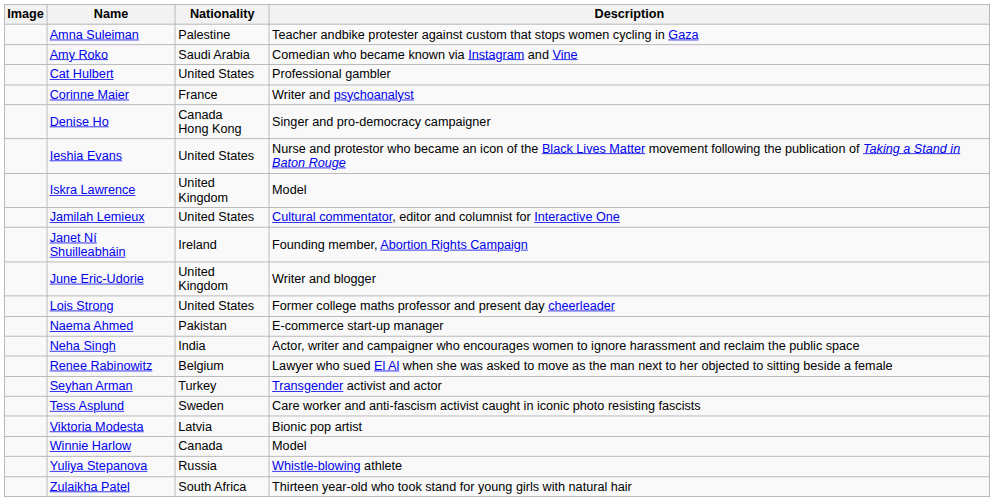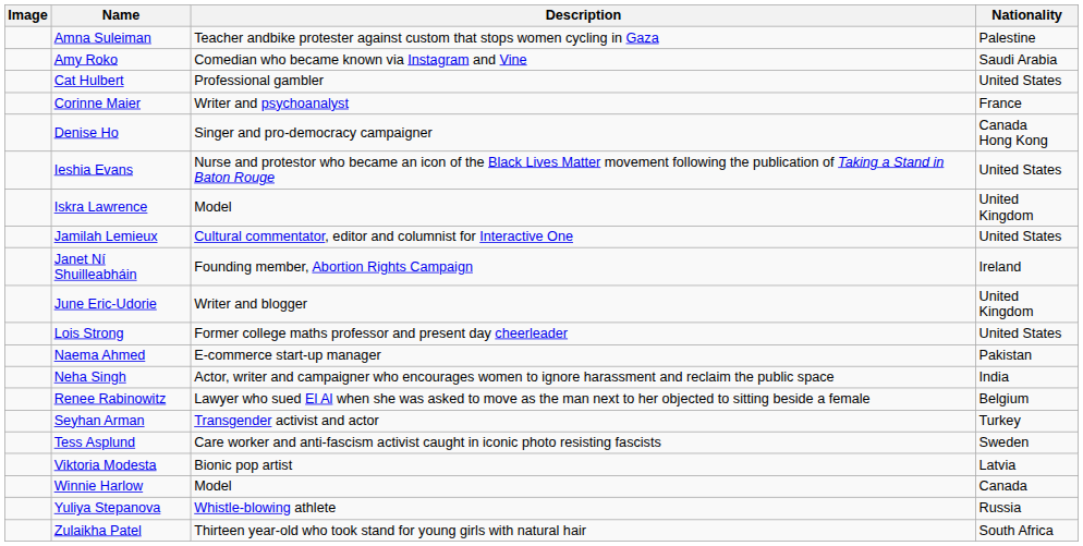columns swapped: Nationality <-> Description
